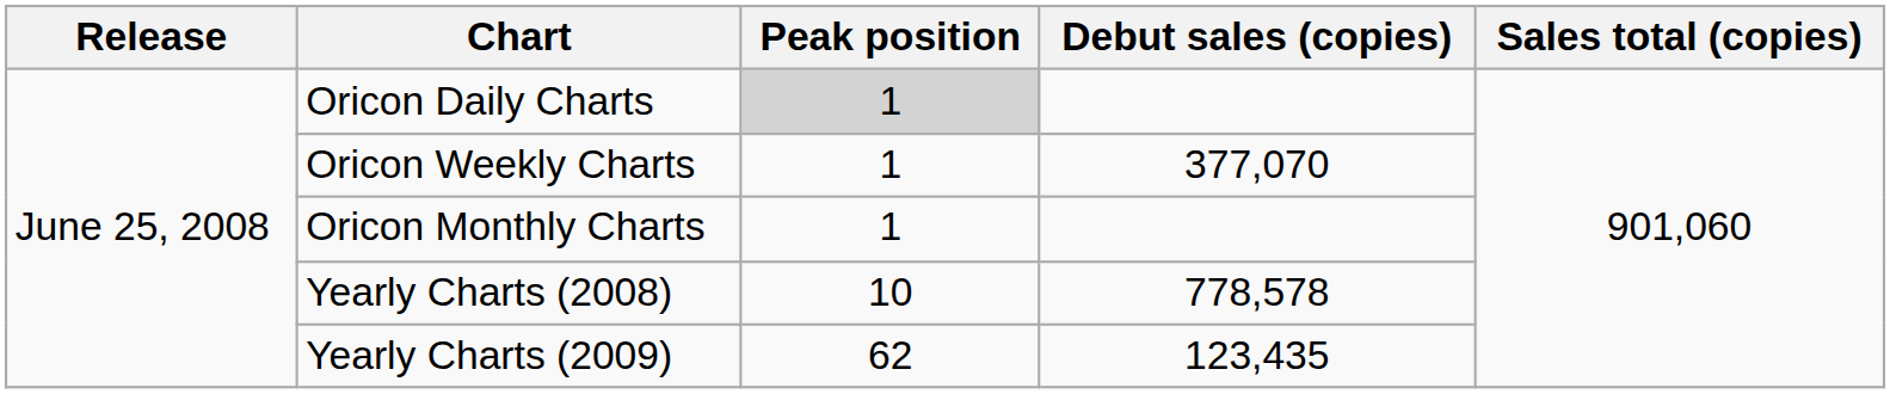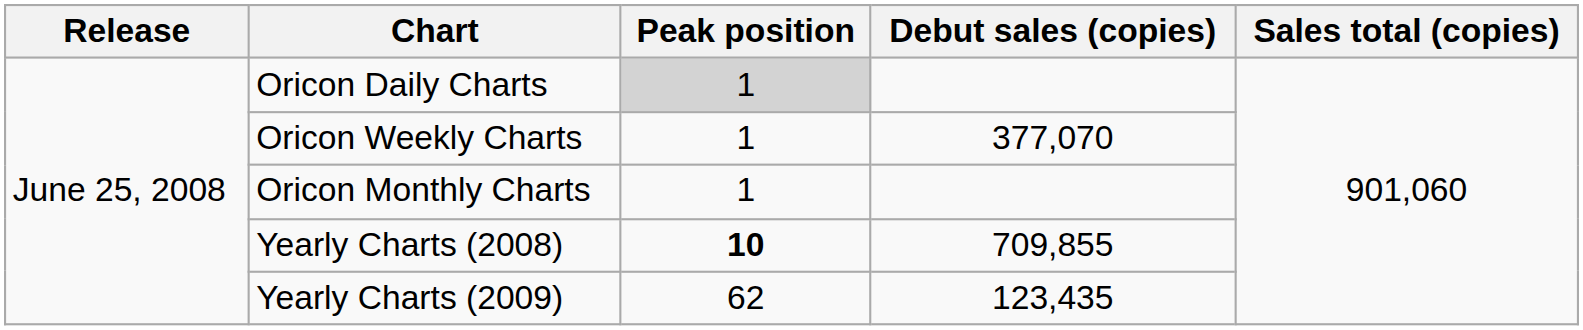Yearly Charts (2008) | Peak position: normal -> bold
Yearly Charts (2008) | Debut sales (copies): 778,578 -> 709,855
